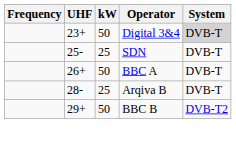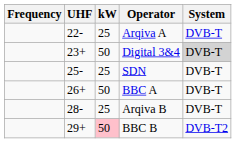+ row: 22- | 25 | Arqiva A | DVB-T
BBC B | kW: no background -> pink background
